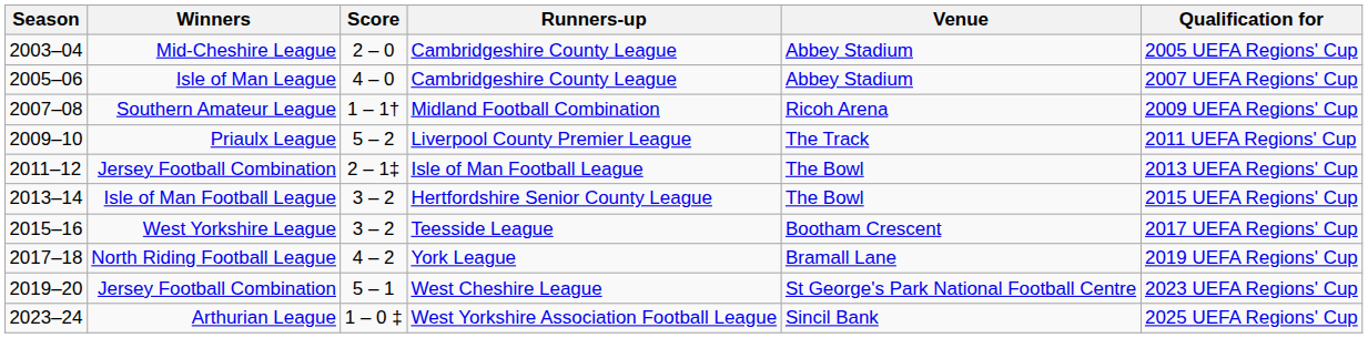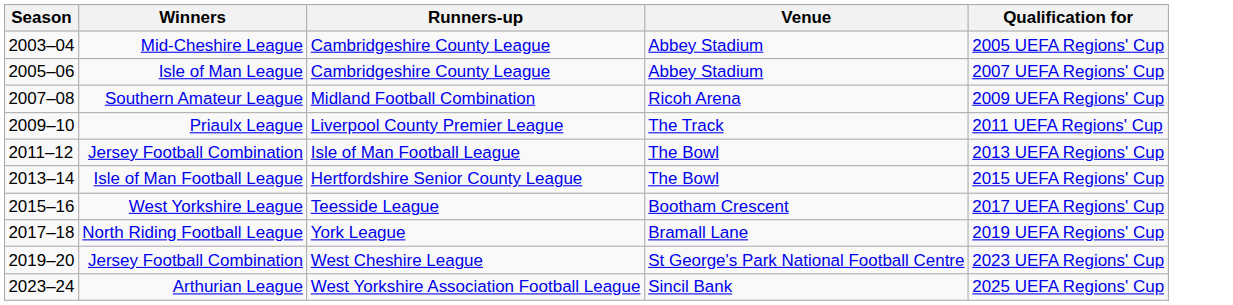- column: Score | 2 – 0 | 4 – 0 | 1 – 1† | 5 – 2 | 2 – 1‡ | 3 – 2 | 3 – 2 | 4 – 2 | 5 – 1 | 1 – 0 ‡
